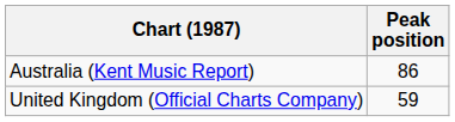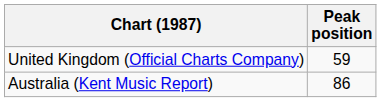rows swapped: Australia (Kent Music Report) <-> United Kingdom (Official Charts Company)
